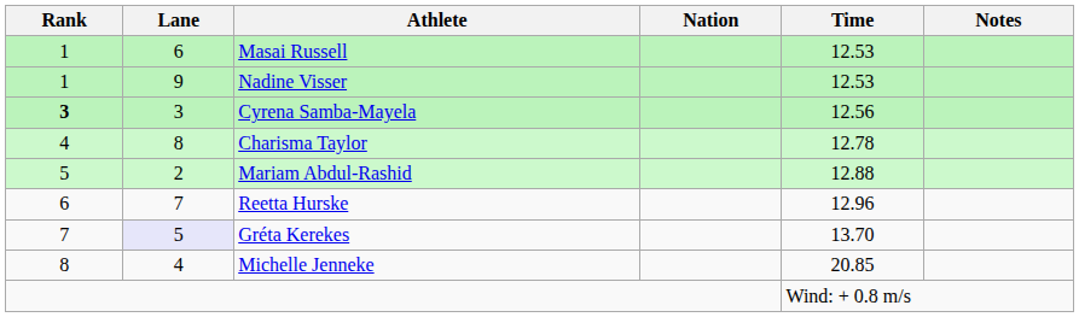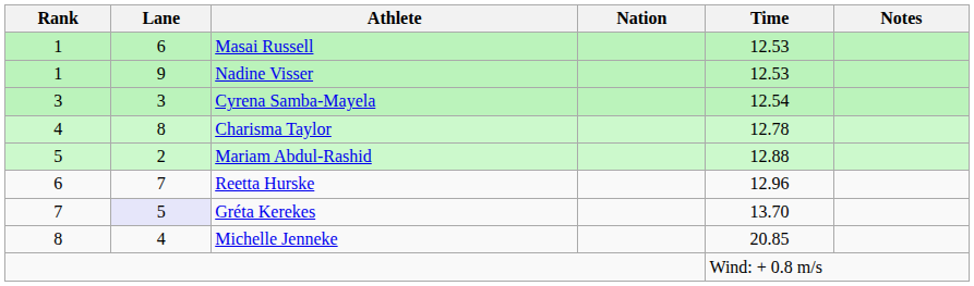Cyrena Samba-Mayela | Rank: bold -> normal
Cyrena Samba-Mayela | Time: 12.56 -> 12.54
